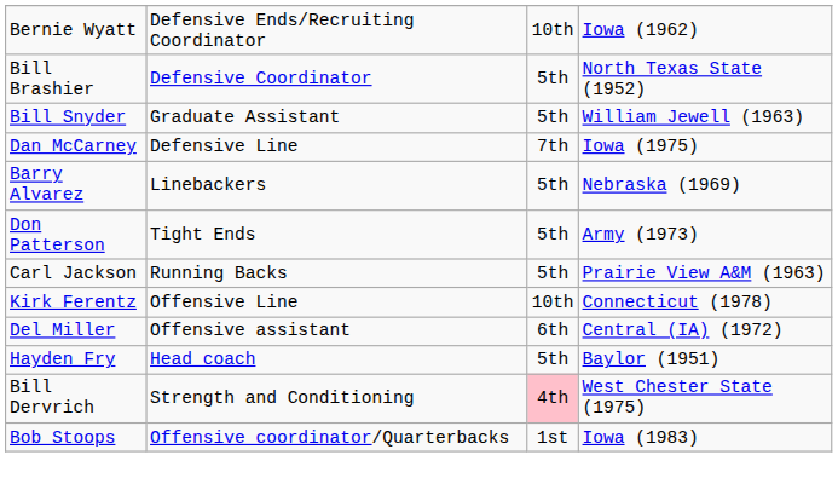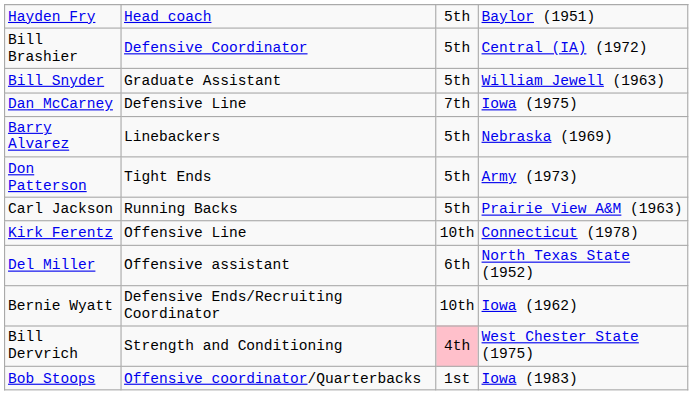rows swapped: Hayden Fry <-> Bernie Wyatt
Bill Brashier | column 4: North Texas State (1952) -> Central (IA) (1972)
Del Miller | column 4: Central (IA) (1972) -> North Texas State (1952)
